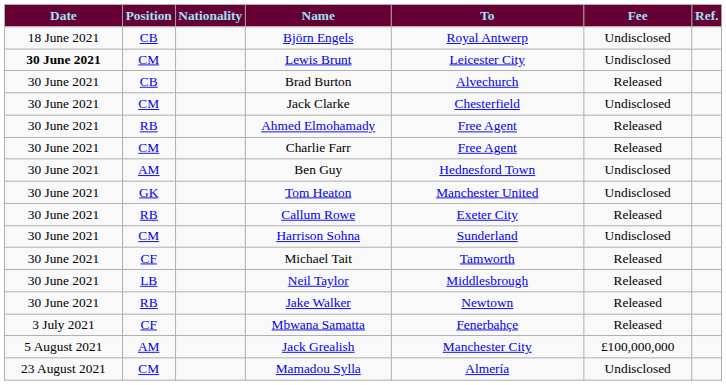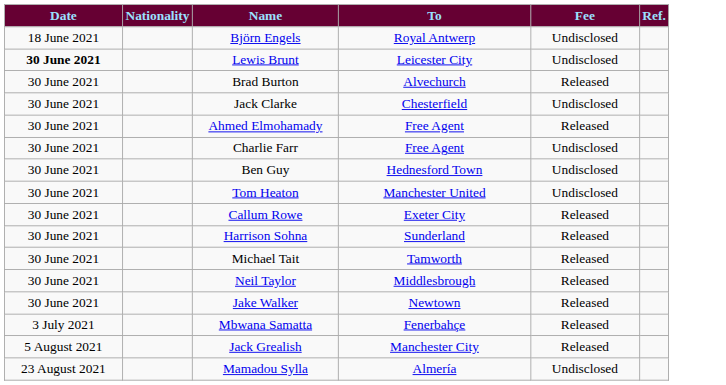- column: Position | CB | CM | CB | CM | RB | CM | AM | GK | RB | CM | CF | LB | RB | CF | AM | CM
Charlie Farr | Fee: Released -> Undisclosed
Harrison Sohna | Fee: Undisclosed -> Released
Jack Grealish | Fee: £100,000,000 -> Released
